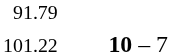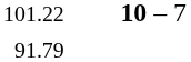rows swapped: 91.79 <-> 101.22
